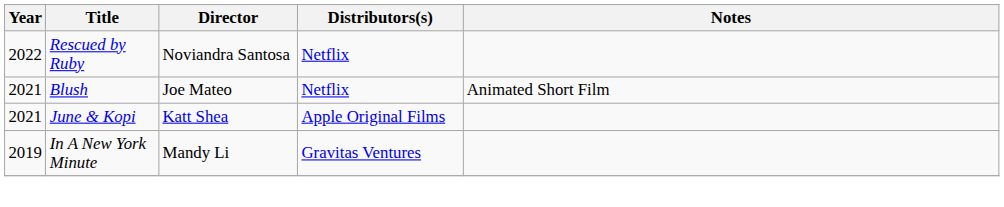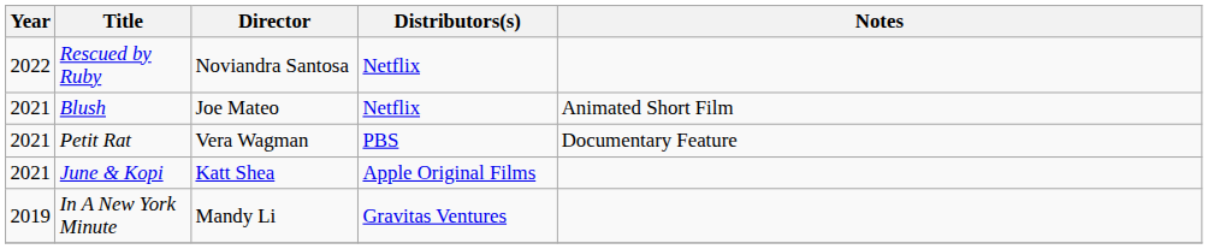+ row: 2021 | Petit Rat | Vera Wagman | PBS | Documentary Feature
